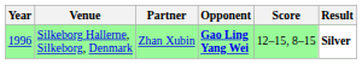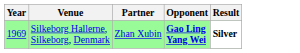- column: Score | 12–15, 8–15
Silkeborg Hallerne, Silkeborg, Denmark | Year: 1996 -> 1969
